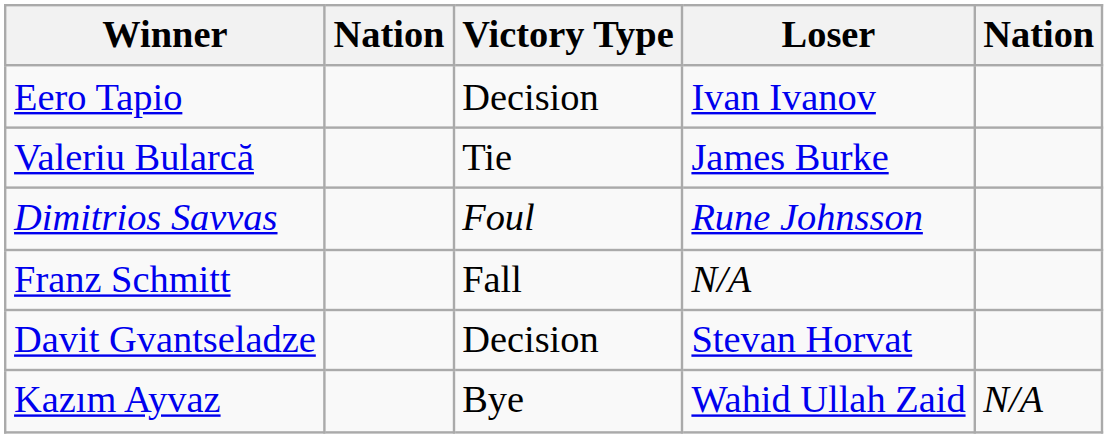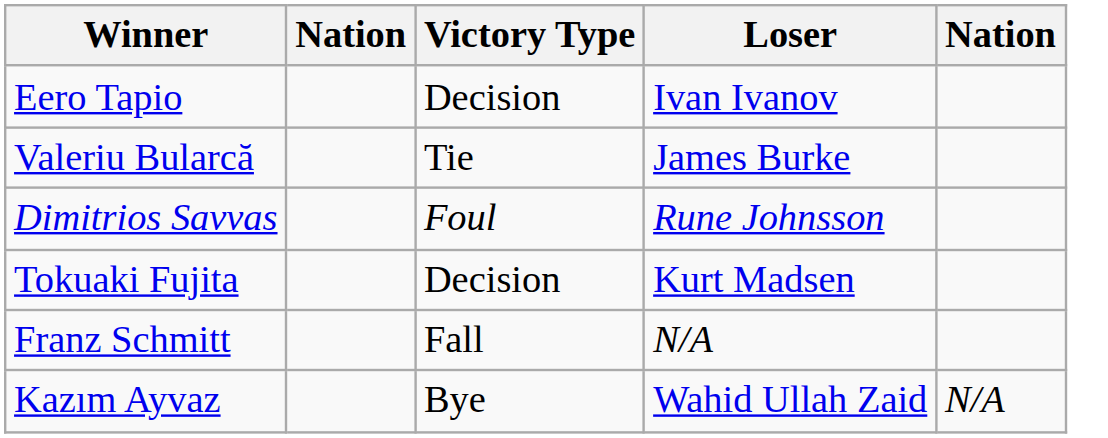+ row: Tokuaki Fujita | Decision | Kurt Madsen
- row: Davit Gvantseladze | Decision | Stevan Horvat
